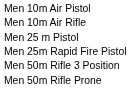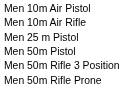- row: Men 25m Rapid Fire Pistol
+ row: Men 50m Pistol
